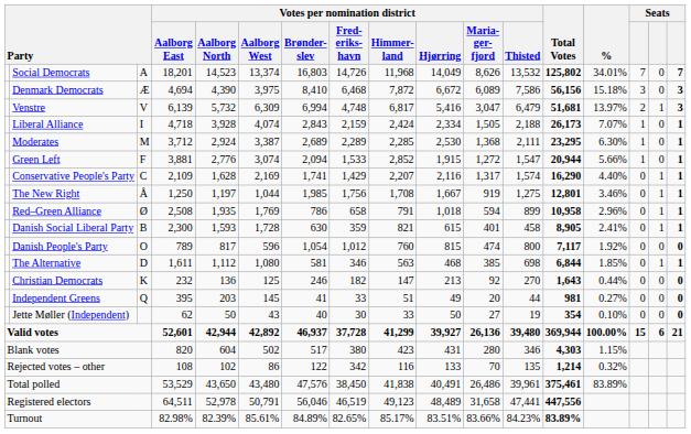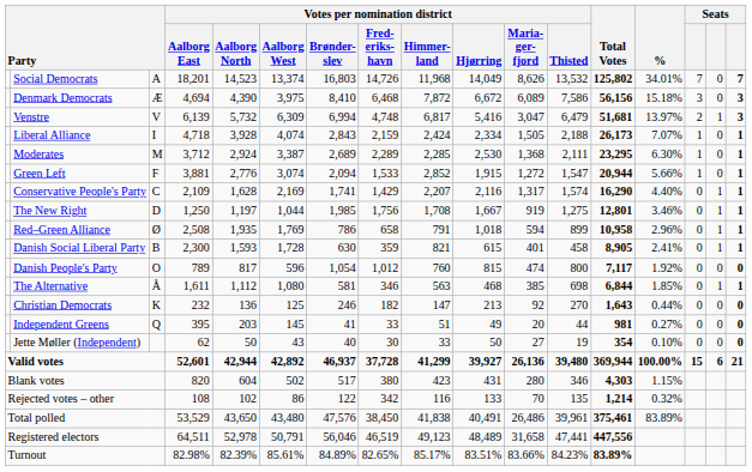The New Right | column 3: Å -> D
The Alternative | column 3: D -> Å
